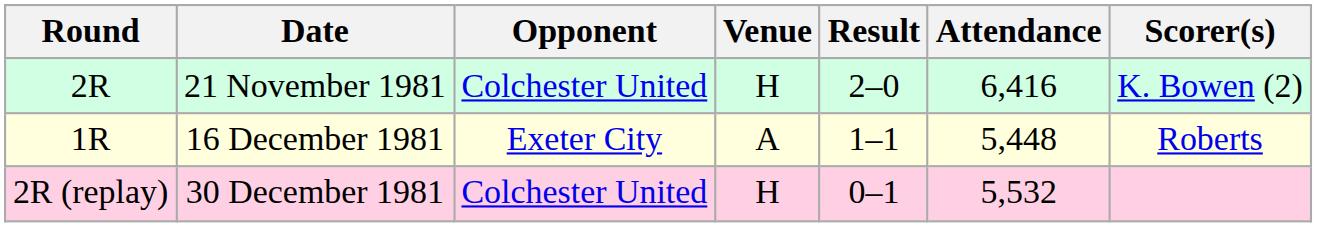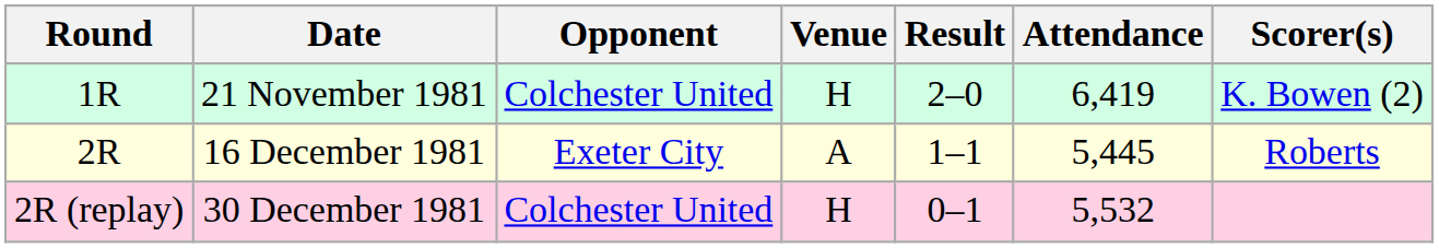21 November 1981 | Round: 2R -> 1R
21 November 1981 | Attendance: 6,416 -> 6,419
16 December 1981 | Round: 1R -> 2R
16 December 1981 | Attendance: 5,448 -> 5,445
